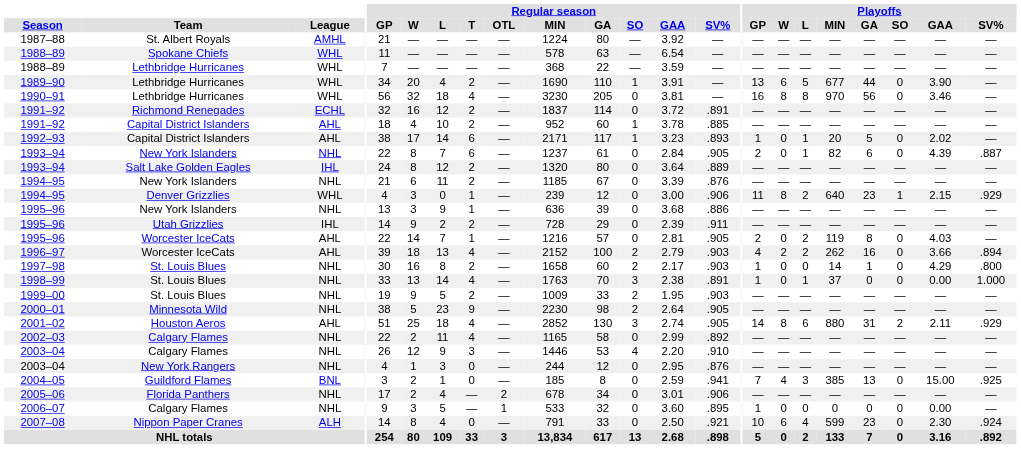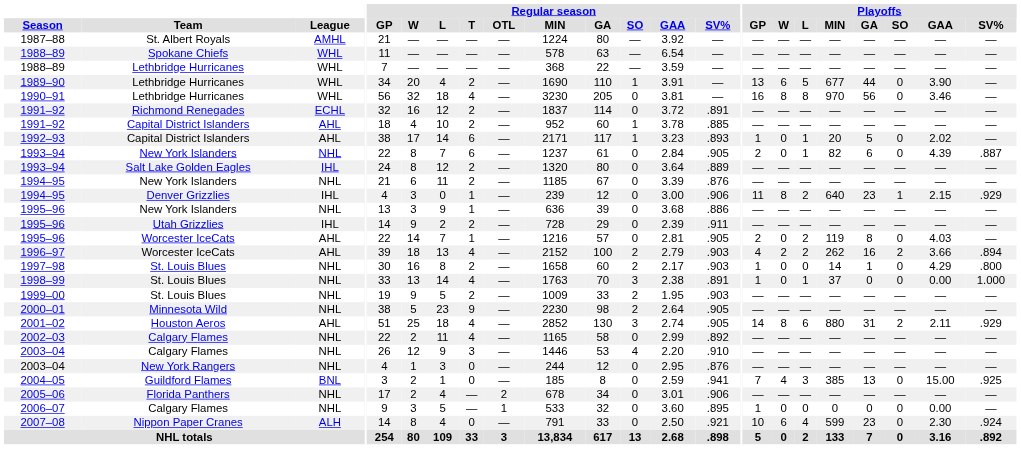1994–95 / Denver Grizzlies | League: WHL -> IHL
1996–97 | Playoffs / SO: 0 -> 2
